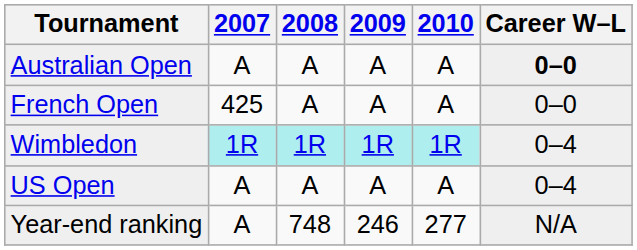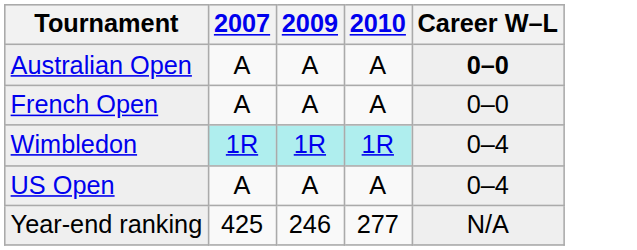- column: 2008 | A | A | 1R | A | 748
French Open | 2007: 425 -> A
Year-end ranking | 2007: A -> 425
